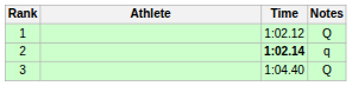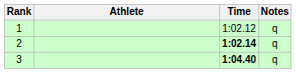1 | Notes: Q -> q
3 | Time: normal -> bold
3 | Notes: Q -> q
